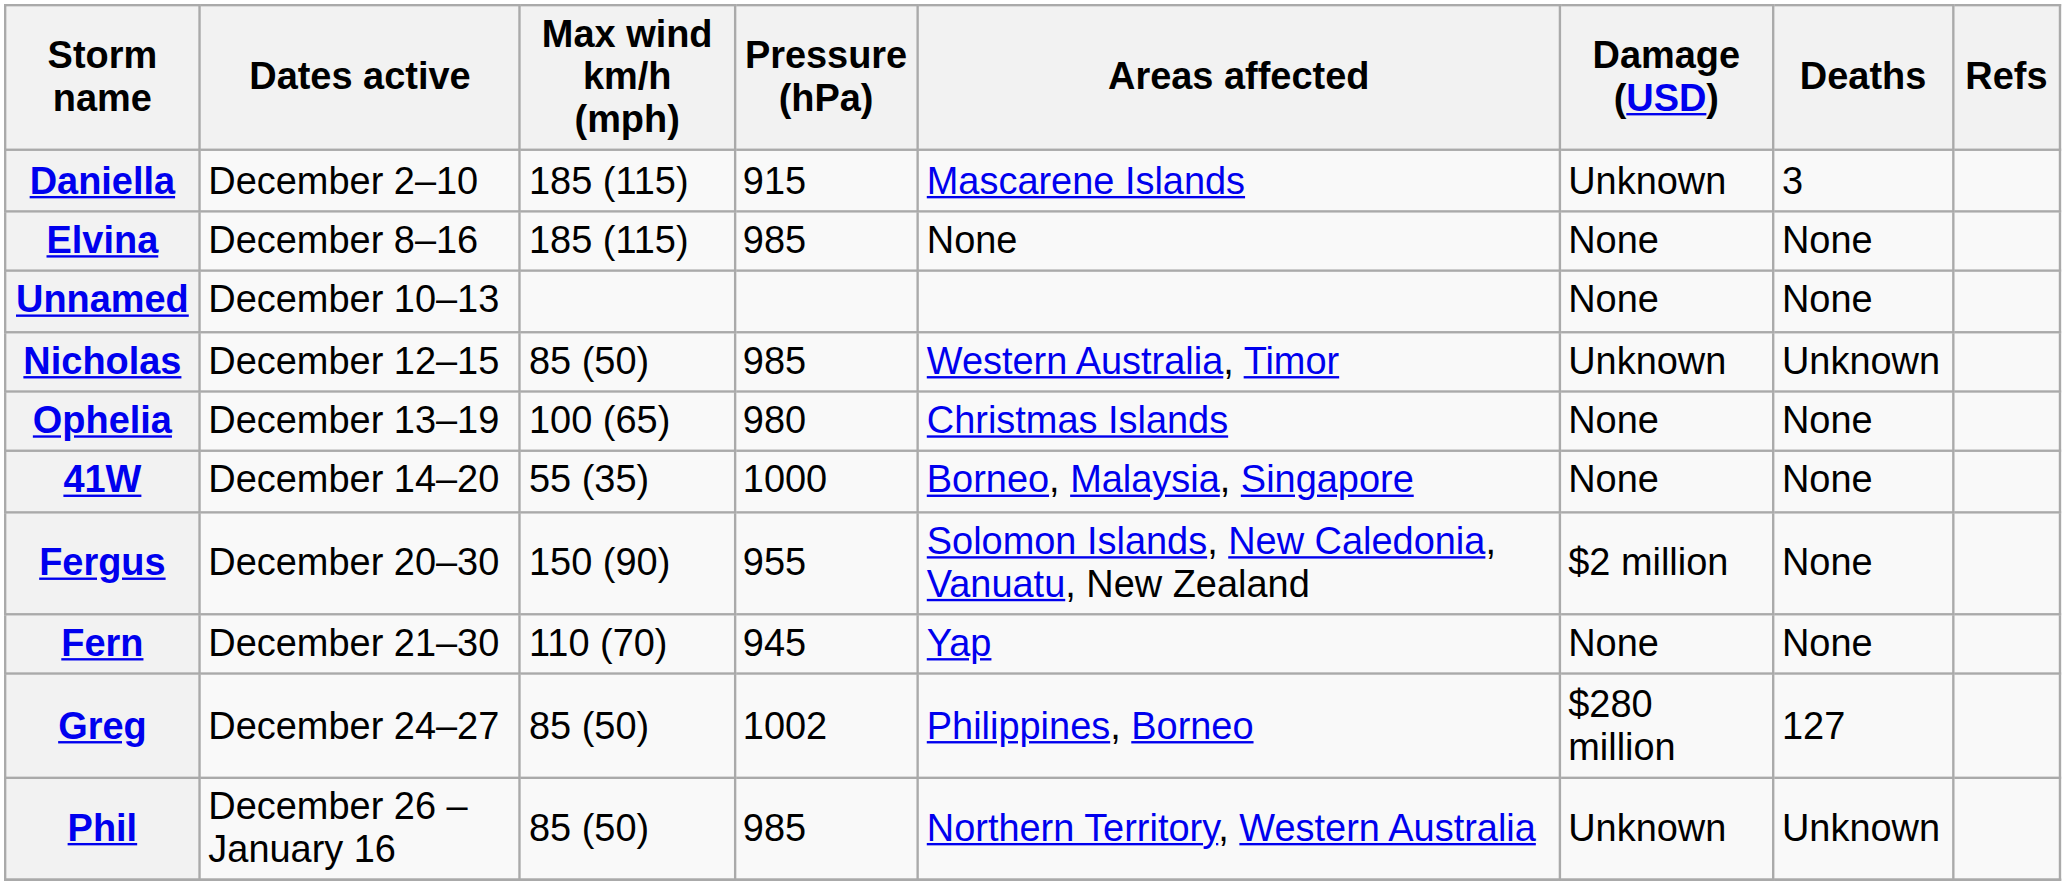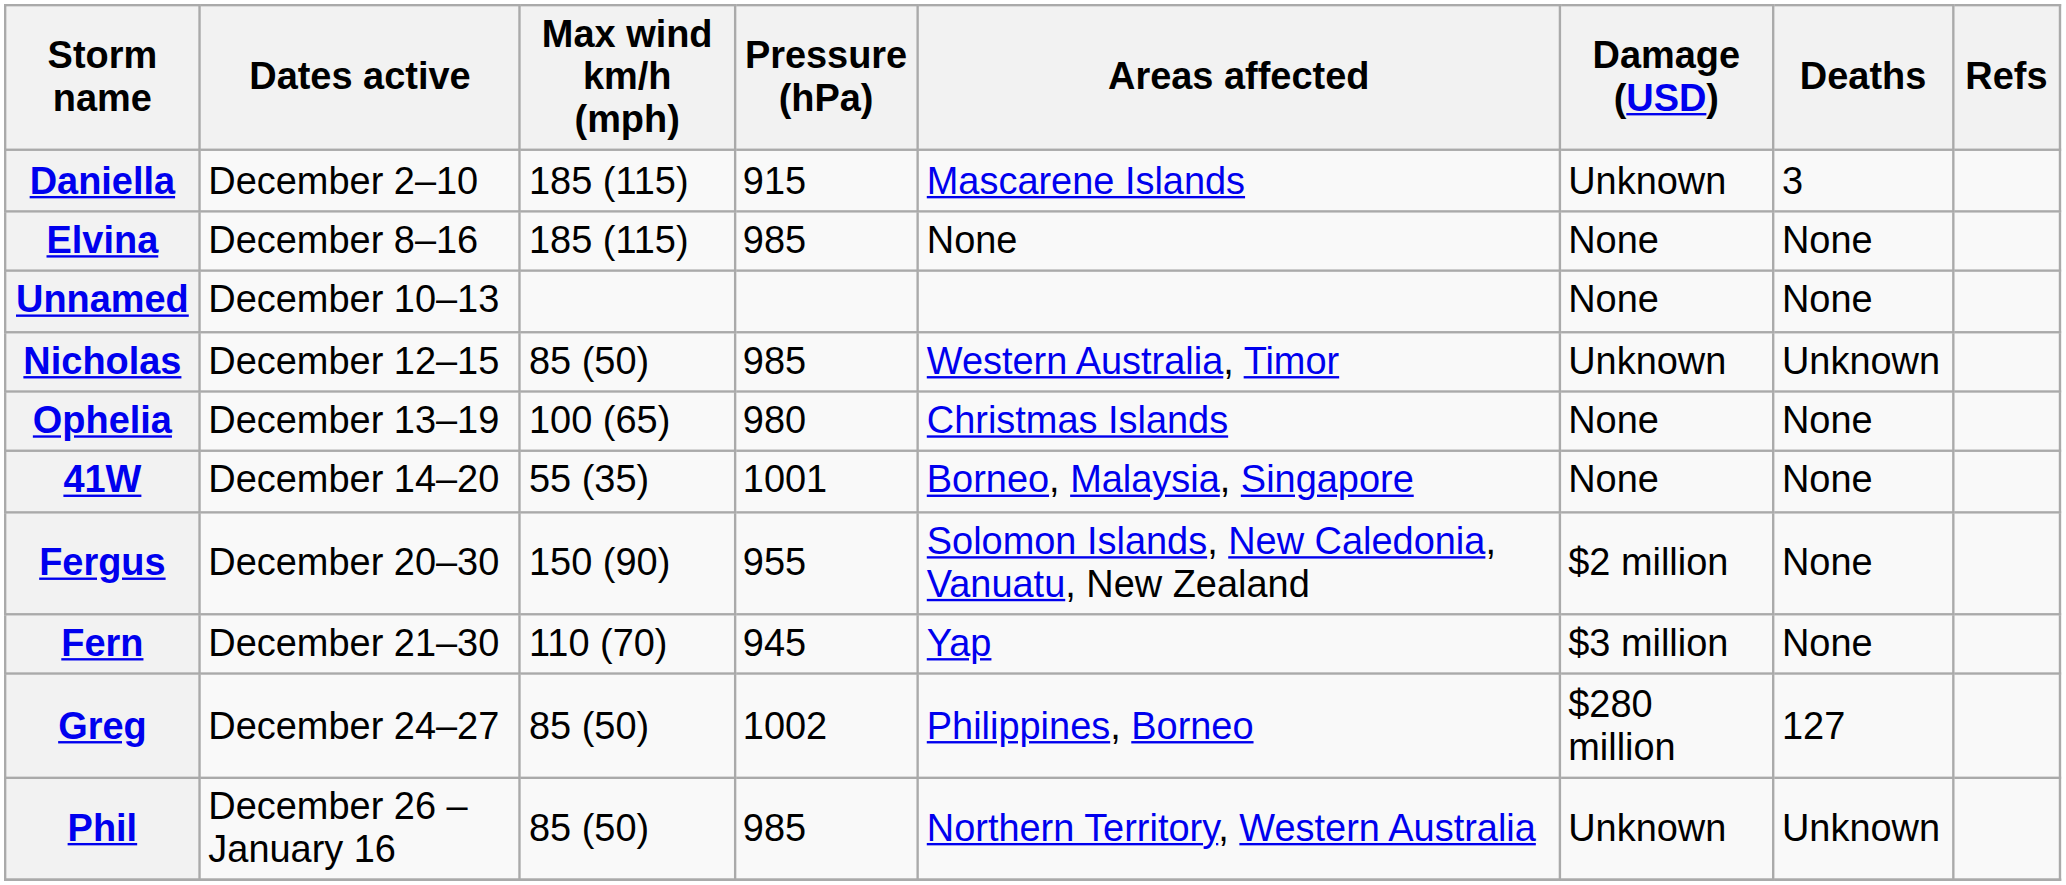41W | Pressure (hPa): 1000 -> 1001
Fern | Damage (USD): None -> $3 million
